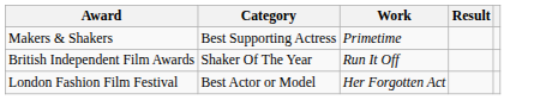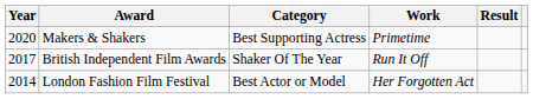+ column: Year | 2020 | 2017 | 2014
